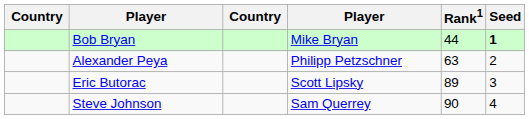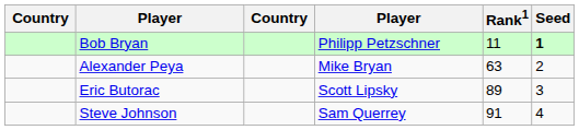Bob Bryan | column 4: Mike Bryan -> Philipp Petzschner
Bob Bryan | Rank1: 44 -> 11
Alexander Peya | column 4: Philipp Petzschner -> Mike Bryan
Steve Johnson | Rank1: 90 -> 91
